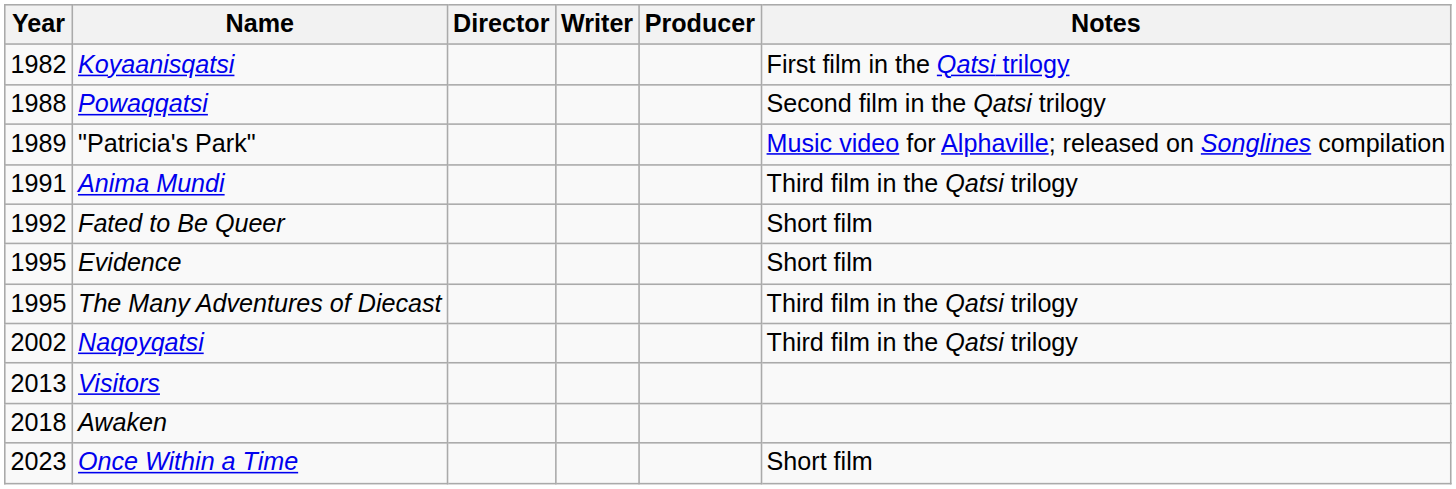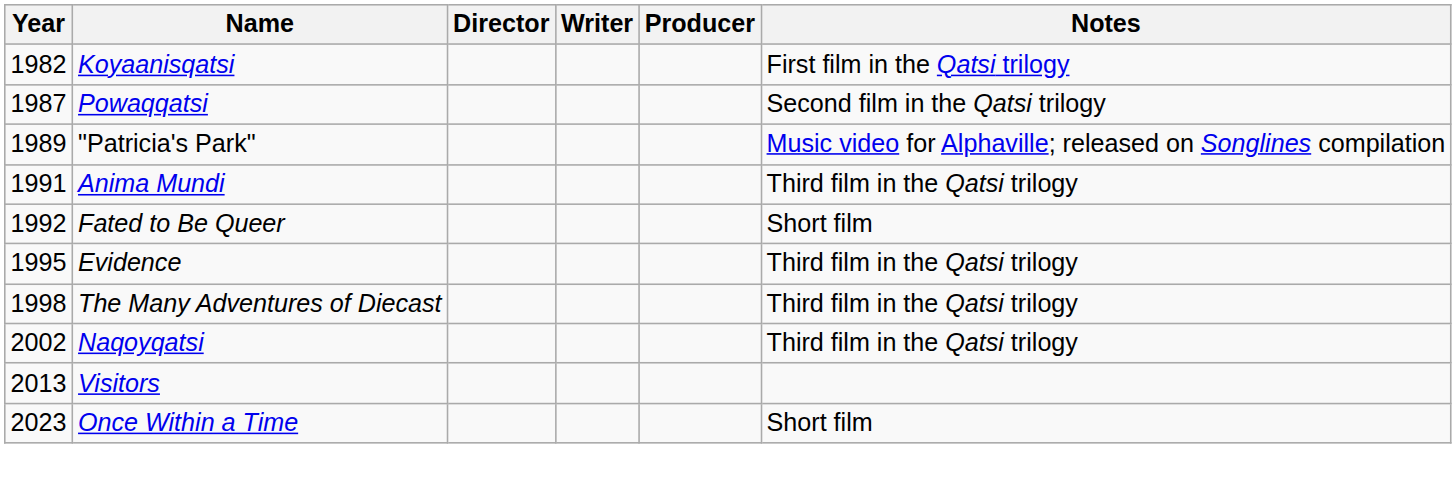Powaqqatsi | Year: 1988 -> 1987
Evidence | Notes: Short film -> Third film in the Qatsi trilogy
The Many Adventures of Diecast | Year: 1995 -> 1998
- row: 2018 | Awaken
